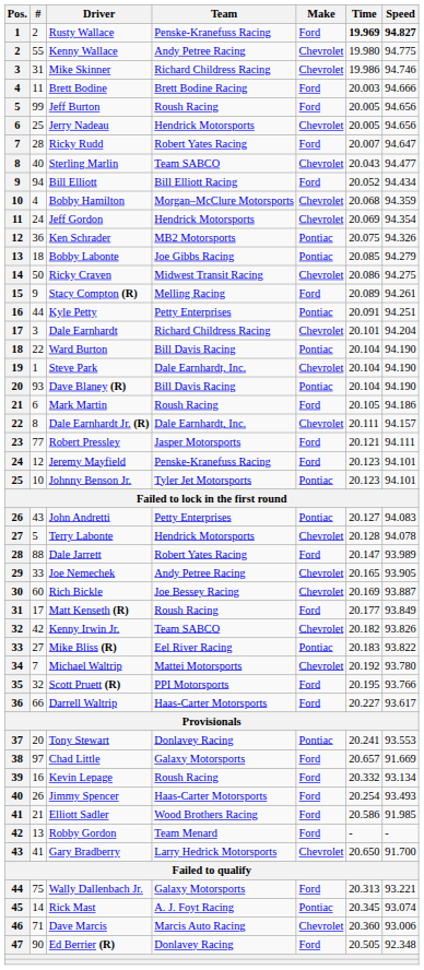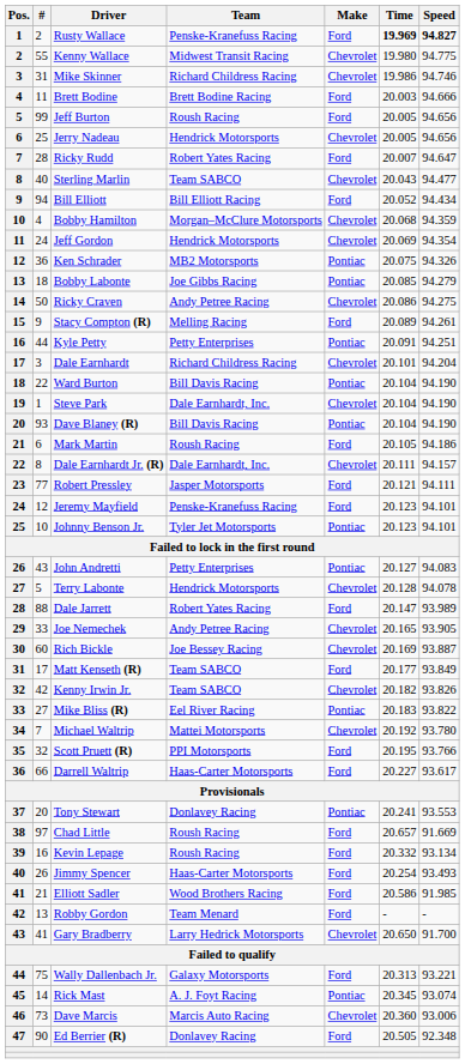Kenny Wallace | Team: Andy Petree Racing -> Midwest Transit Racing
Ricky Craven | Team: Midwest Transit Racing -> Andy Petree Racing
Matt Kenseth (R) | Team: Roush Racing -> Team SABCO
Chad Little | Team: Galaxy Motorsports -> Roush Racing
Dave Marcis | #: 71 -> 73
